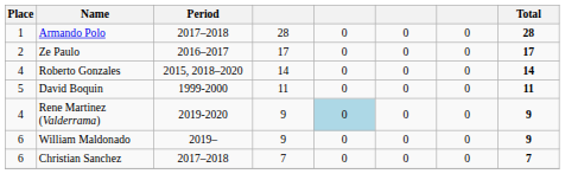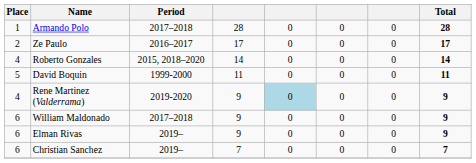William Maldonado | Period: 2019– -> 2017–2018
+ row: 6 | Elman Rivas | 2019– | 9 | 0 | 0 | 0 | 9
Christian Sanchez | Period: 2017–2018 -> 2019–
